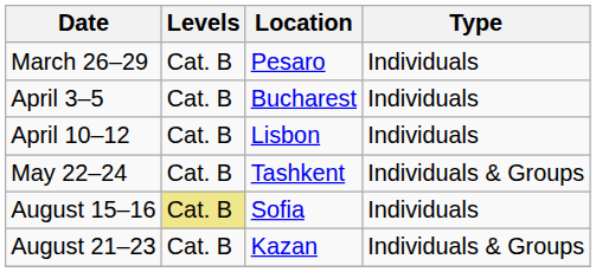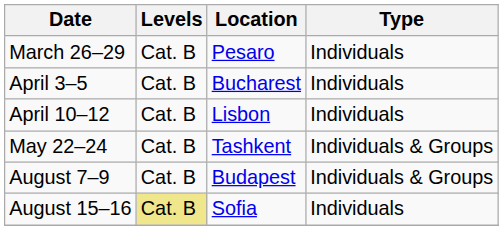+ row: August 7–9 | Cat. B | Budapest | Individuals & Groups
- row: August 21–23 | Cat. B | Kazan | Individuals & Groups
